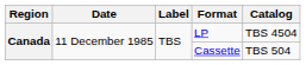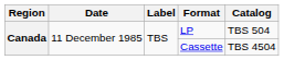LP | Catalog: TBS 4504 -> TBS 504
Cassette | Catalog: TBS 504 -> TBS 4504
